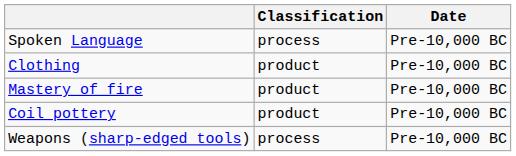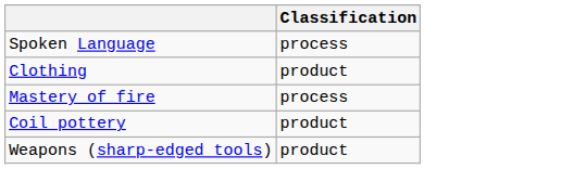- column: Date | Pre-10,000 BC | Pre-10,000 BC | Pre-10,000 BC | Pre-10,000 BC | Pre-10,000 BC
Mastery of fire | Classification: product -> process
Weapons (sharp-edged tools) | Classification: process -> product
